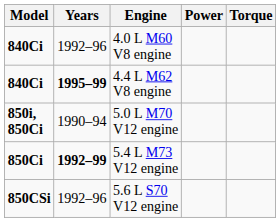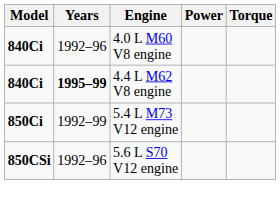- row: 850i, 850Ci | 1990–94 | 5.0 L M70 V12 engine
5.4 L M73 V12 engine | Years: bold -> normal
